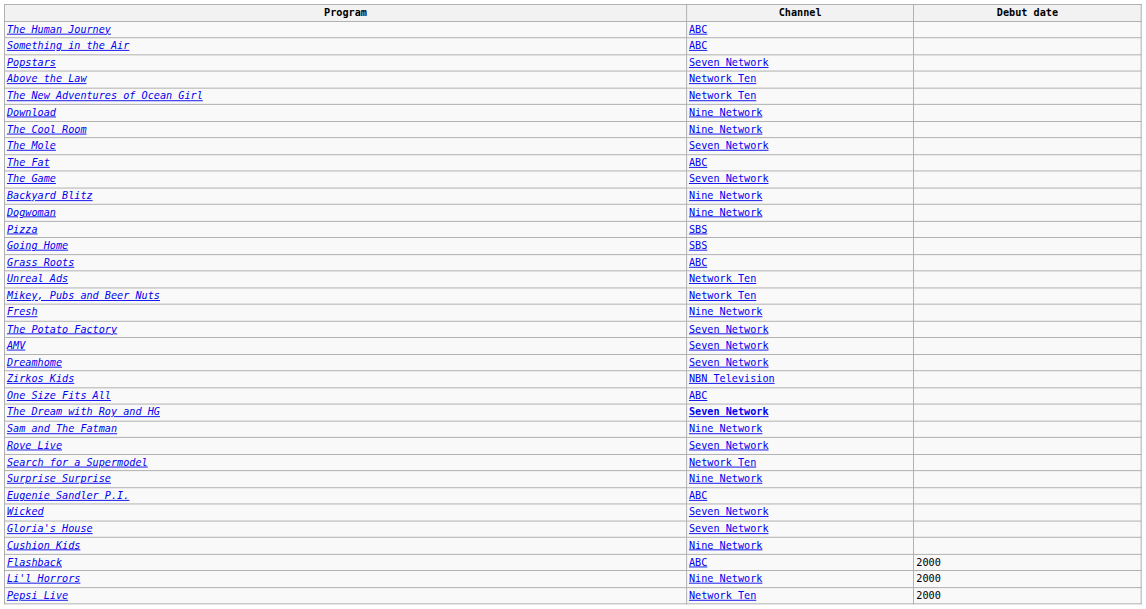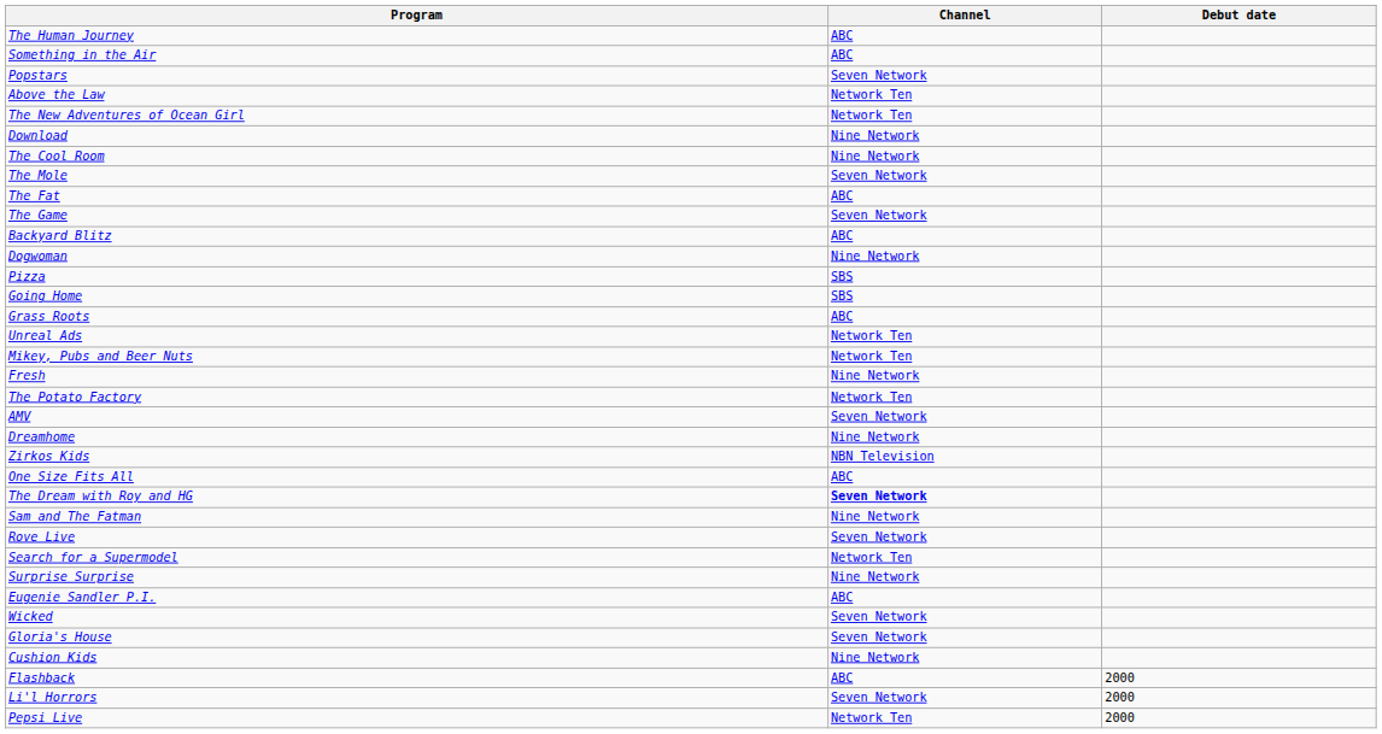Backyard Blitz | Channel: Nine Network -> ABC
The Potato Factory | Channel: Seven Network -> Network Ten
Dreamhome | Channel: Seven Network -> Nine Network
Li'l Horrors | Channel: Nine Network -> Seven Network
